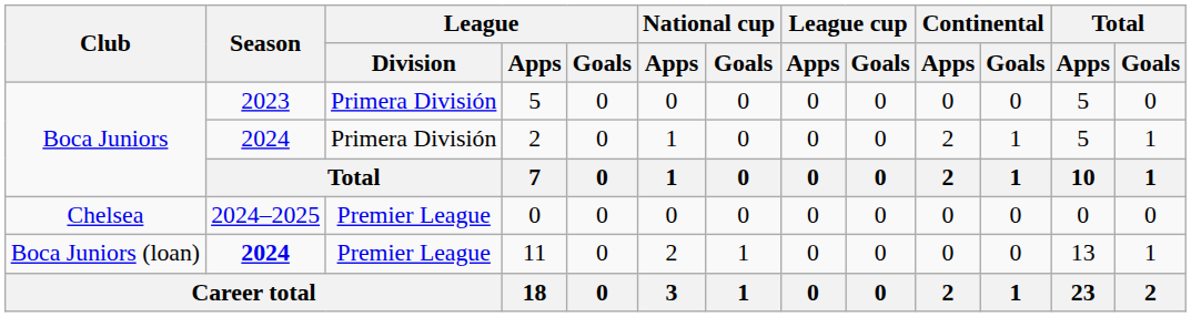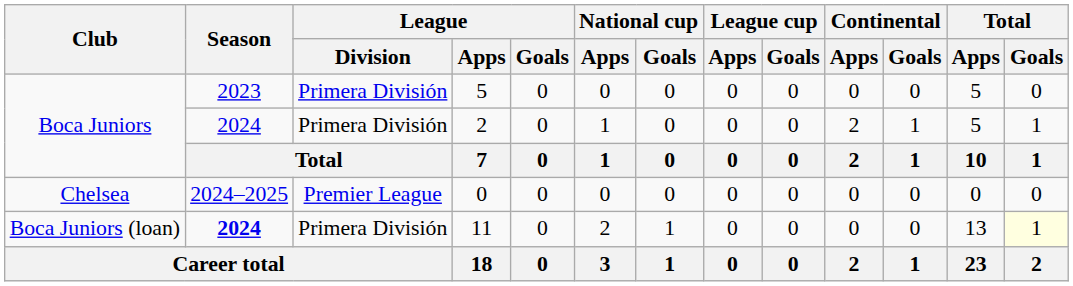11 | League / Division: Premier League -> Primera División
11 | Total / Goals: no background -> lightyellow background
